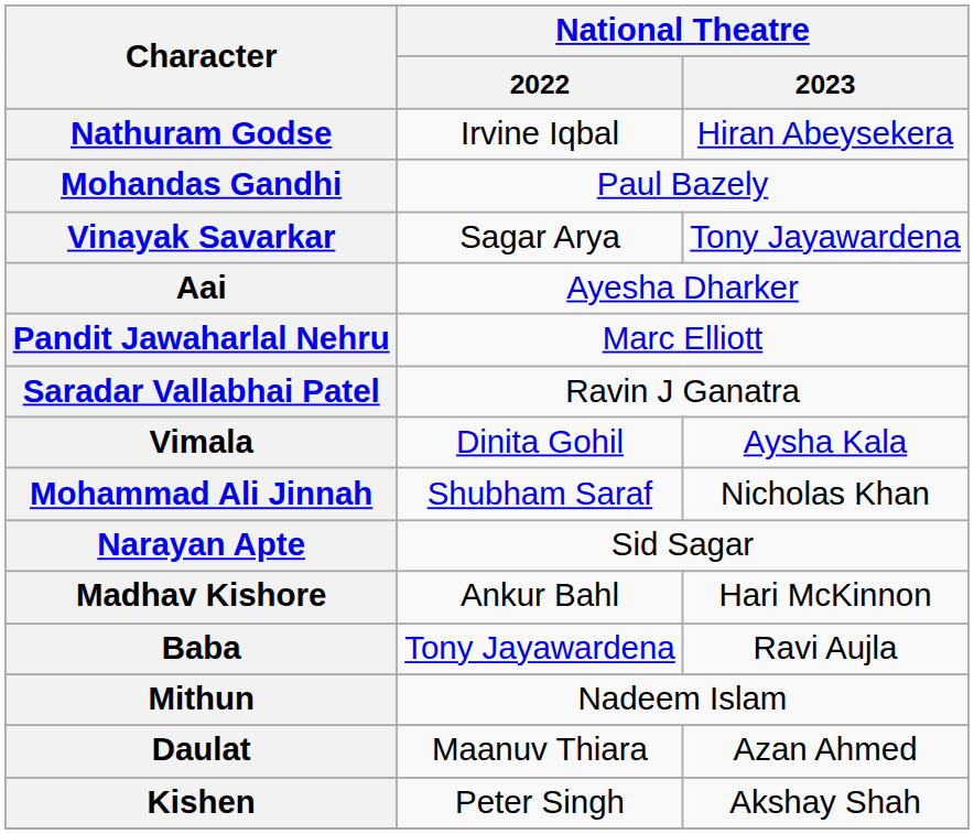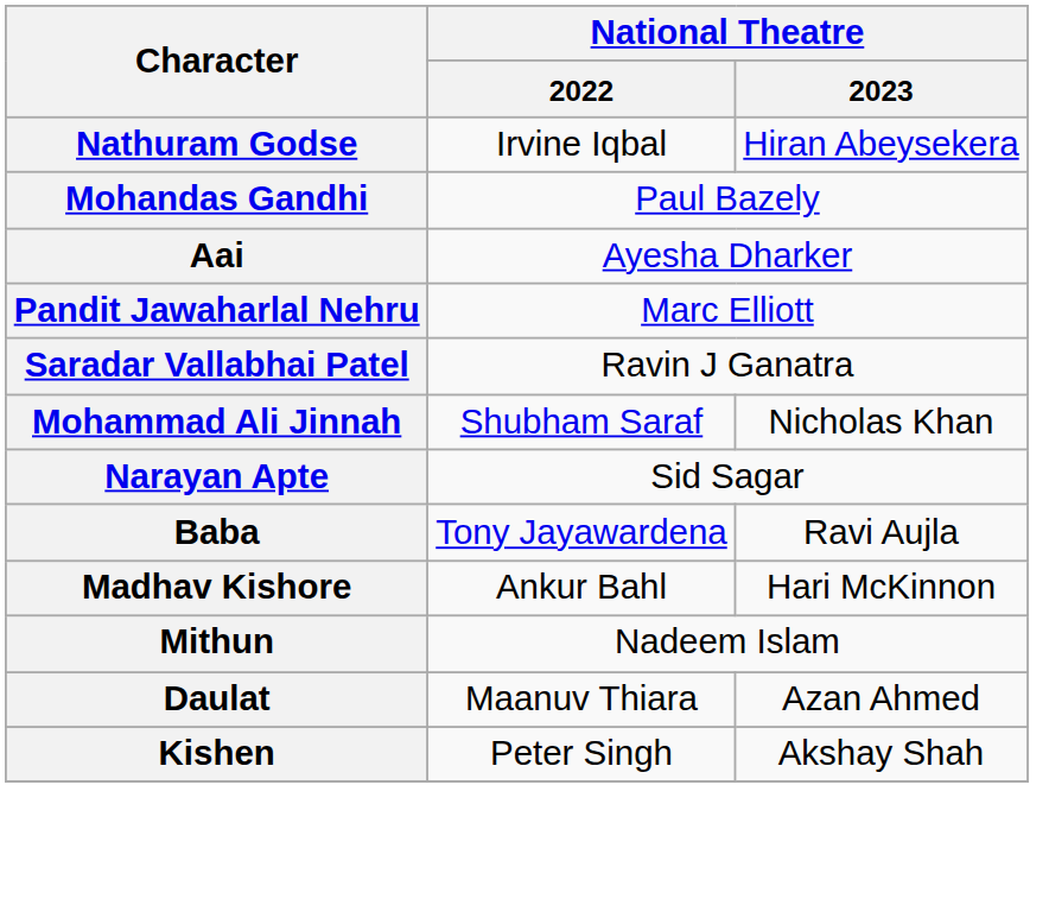- row: Vinayak Savarkar | Sagar Arya | Tony Jayawardena
- row: Vimala | Dinita Gohil | Aysha Kala
rows swapped: Baba <-> Madhav Kishore
